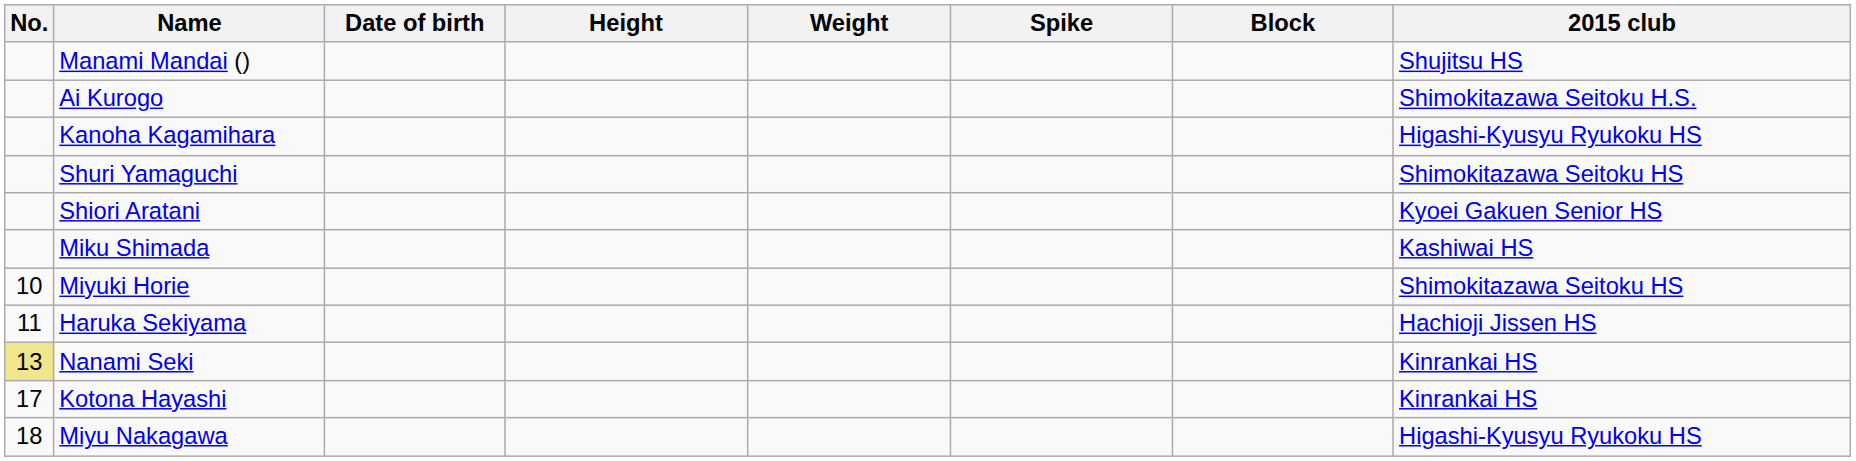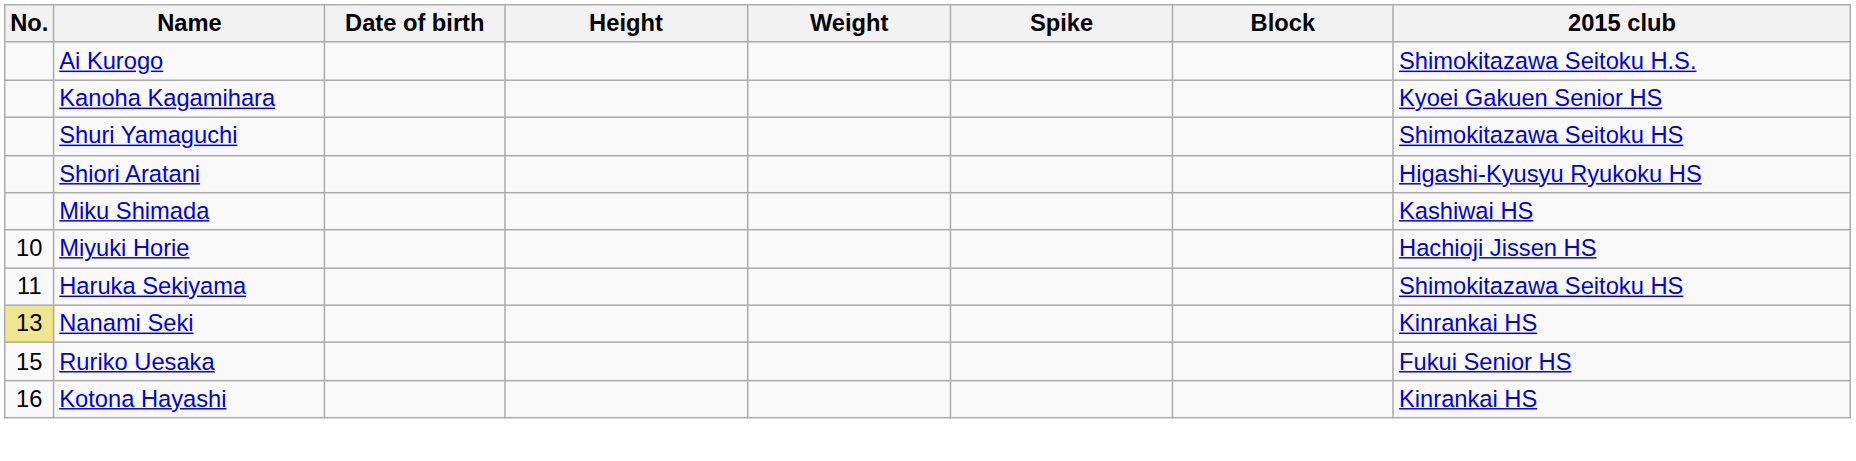- row: Manami Mandai () | Shujitsu HS
Kanoha Kagamihara | 2015 club: Higashi-Kyusyu Ryukoku HS -> Kyoei Gakuen Senior HS
Shiori Aratani | 2015 club: Kyoei Gakuen Senior HS -> Higashi-Kyusyu Ryukoku HS
Miyuki Horie | 2015 club: Shimokitazawa Seitoku HS -> Hachioji Jissen HS
Haruka Sekiyama | 2015 club: Hachioji Jissen HS -> Shimokitazawa Seitoku HS
+ row: 15 | Ruriko Uesaka | Fukui Senior HS
Kotona Hayashi | No.: 17 -> 16
- row: 18 | Miyu Nakagawa | Higashi-Kyusyu Ryukoku HS
